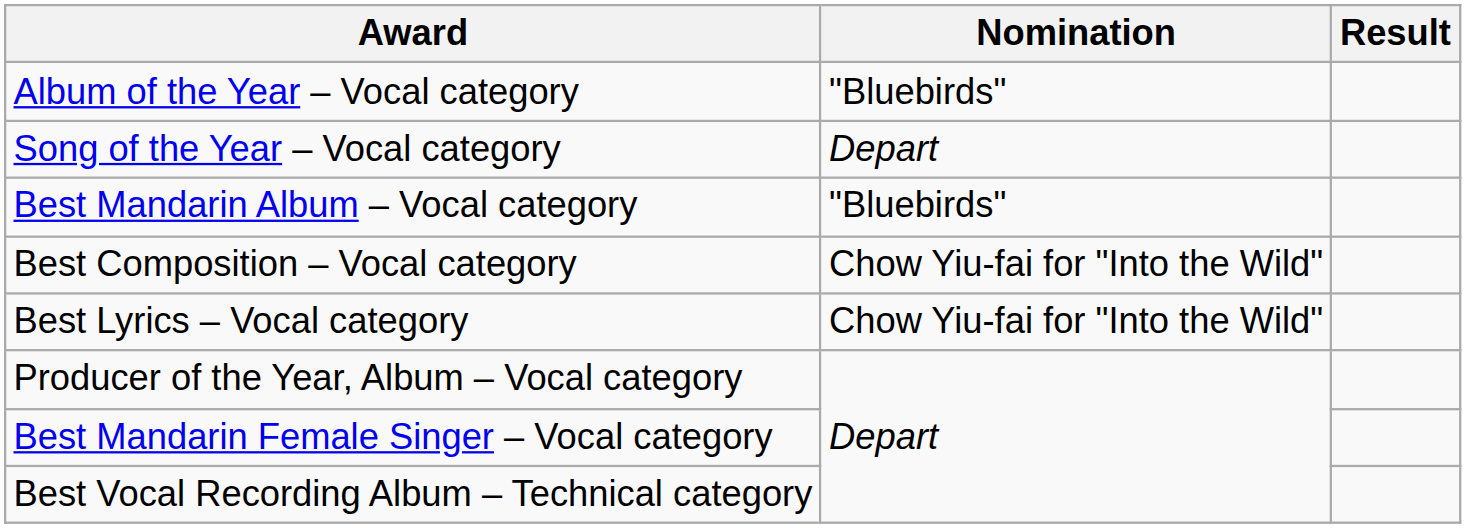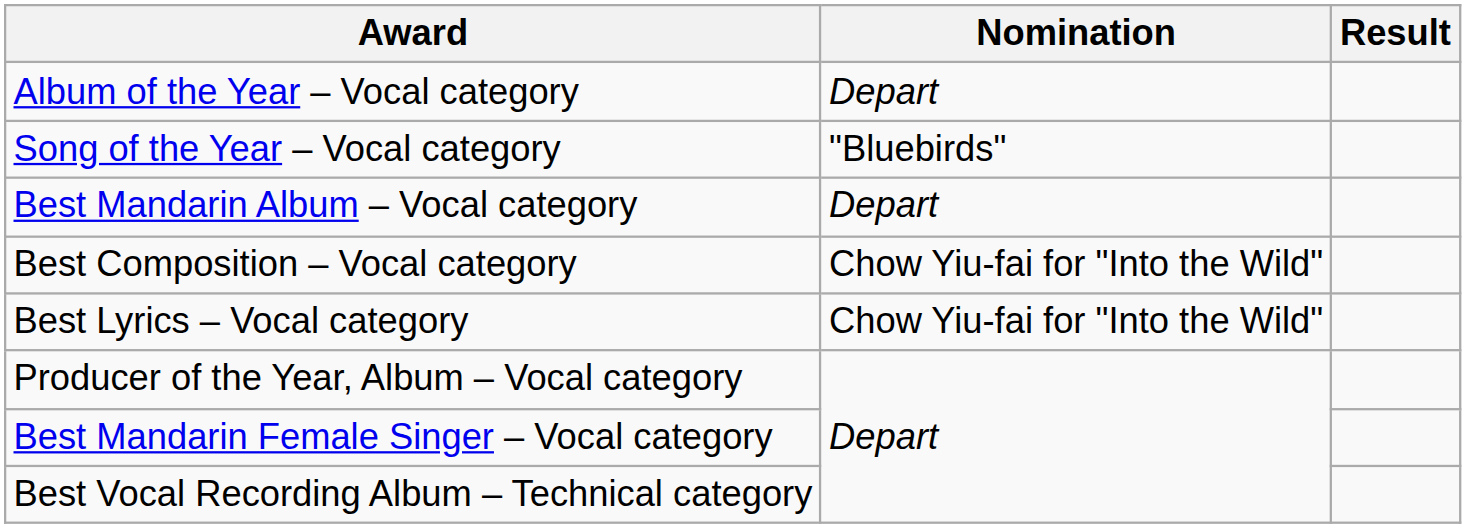Album of the Year – Vocal category | Nomination: "Bluebirds" -> Depart
Song of the Year – Vocal category | Nomination: Depart -> "Bluebirds"
Best Mandarin Album – Vocal category | Nomination: "Bluebirds" -> Depart
